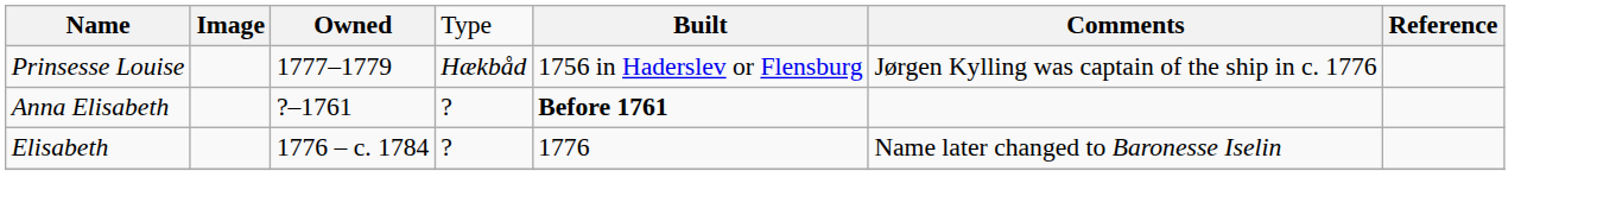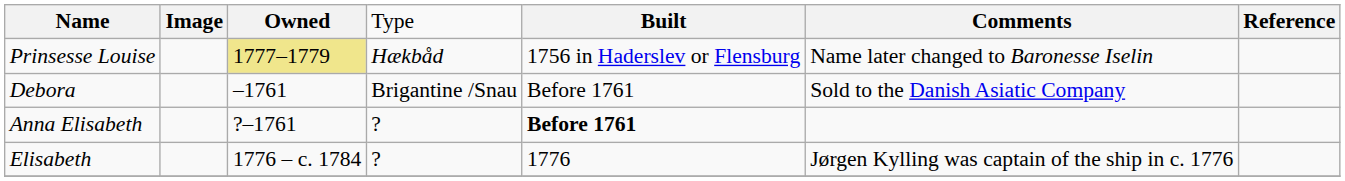Prinsesse Louise | column 3: no background -> khaki background
Prinsesse Louise | column 6: Jørgen Kylling was captain of the ship in c. 1776 -> Name later changed to Baronesse Iselin
+ row: Debora | –1761 | Brigantine /Snau | Before 1761 | Sold to the Danish Asiatic Company
Elisabeth | column 6: Name later changed to Baronesse Iselin -> Jørgen Kylling was captain of the ship in c. 1776
